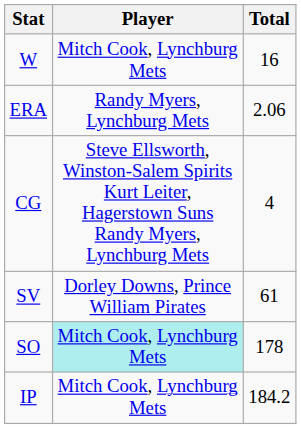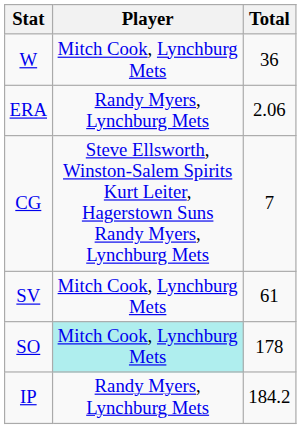W | Total: 16 -> 36
CG | Total: 4 -> 7
SV | Player: Dorley Downs, Prince William Pirates -> Mitch Cook, Lynchburg Mets
IP | Player: Mitch Cook, Lynchburg Mets -> Randy Myers, Lynchburg Mets
